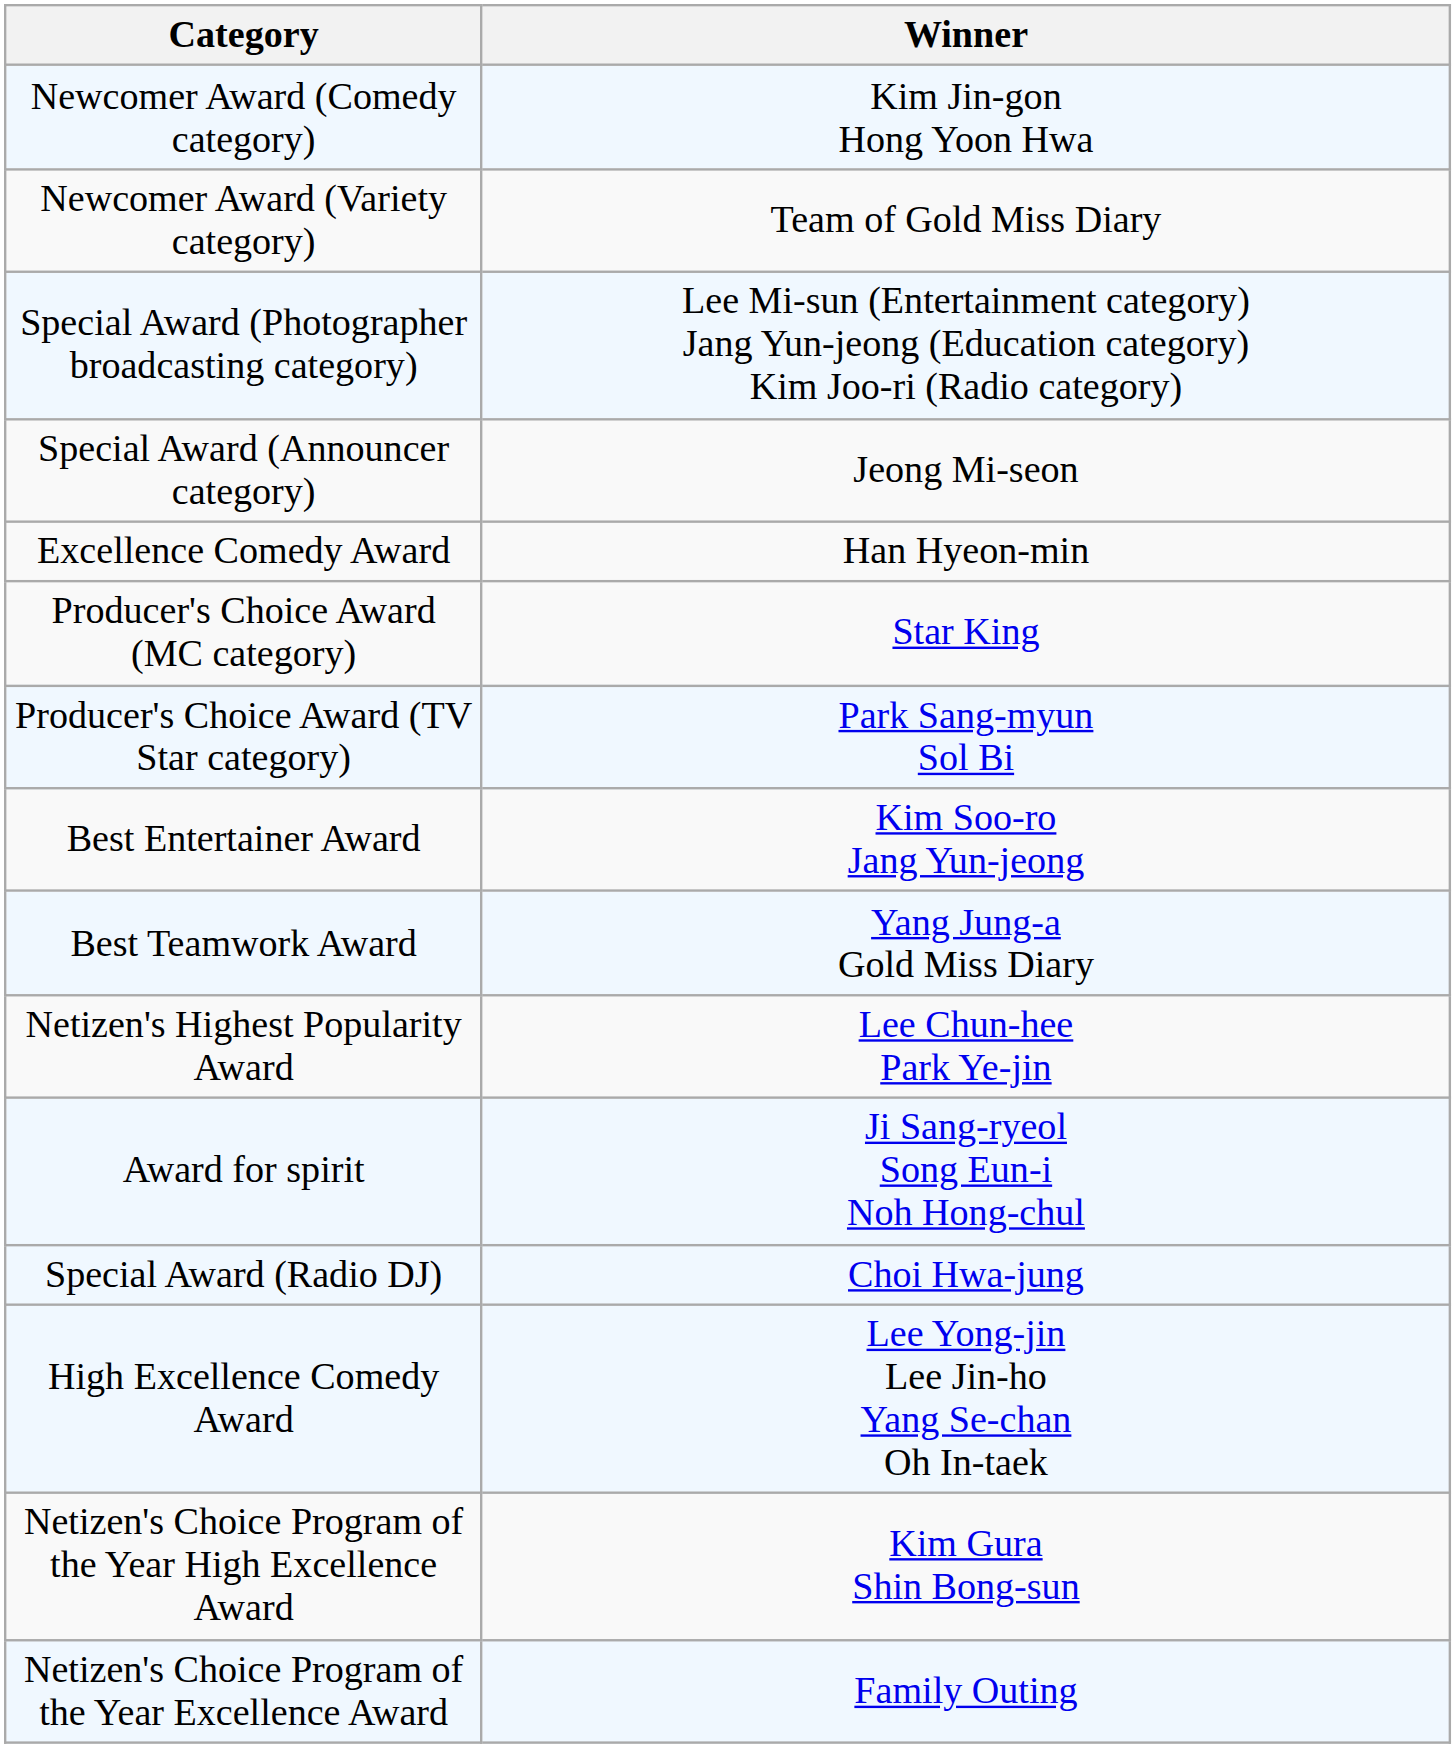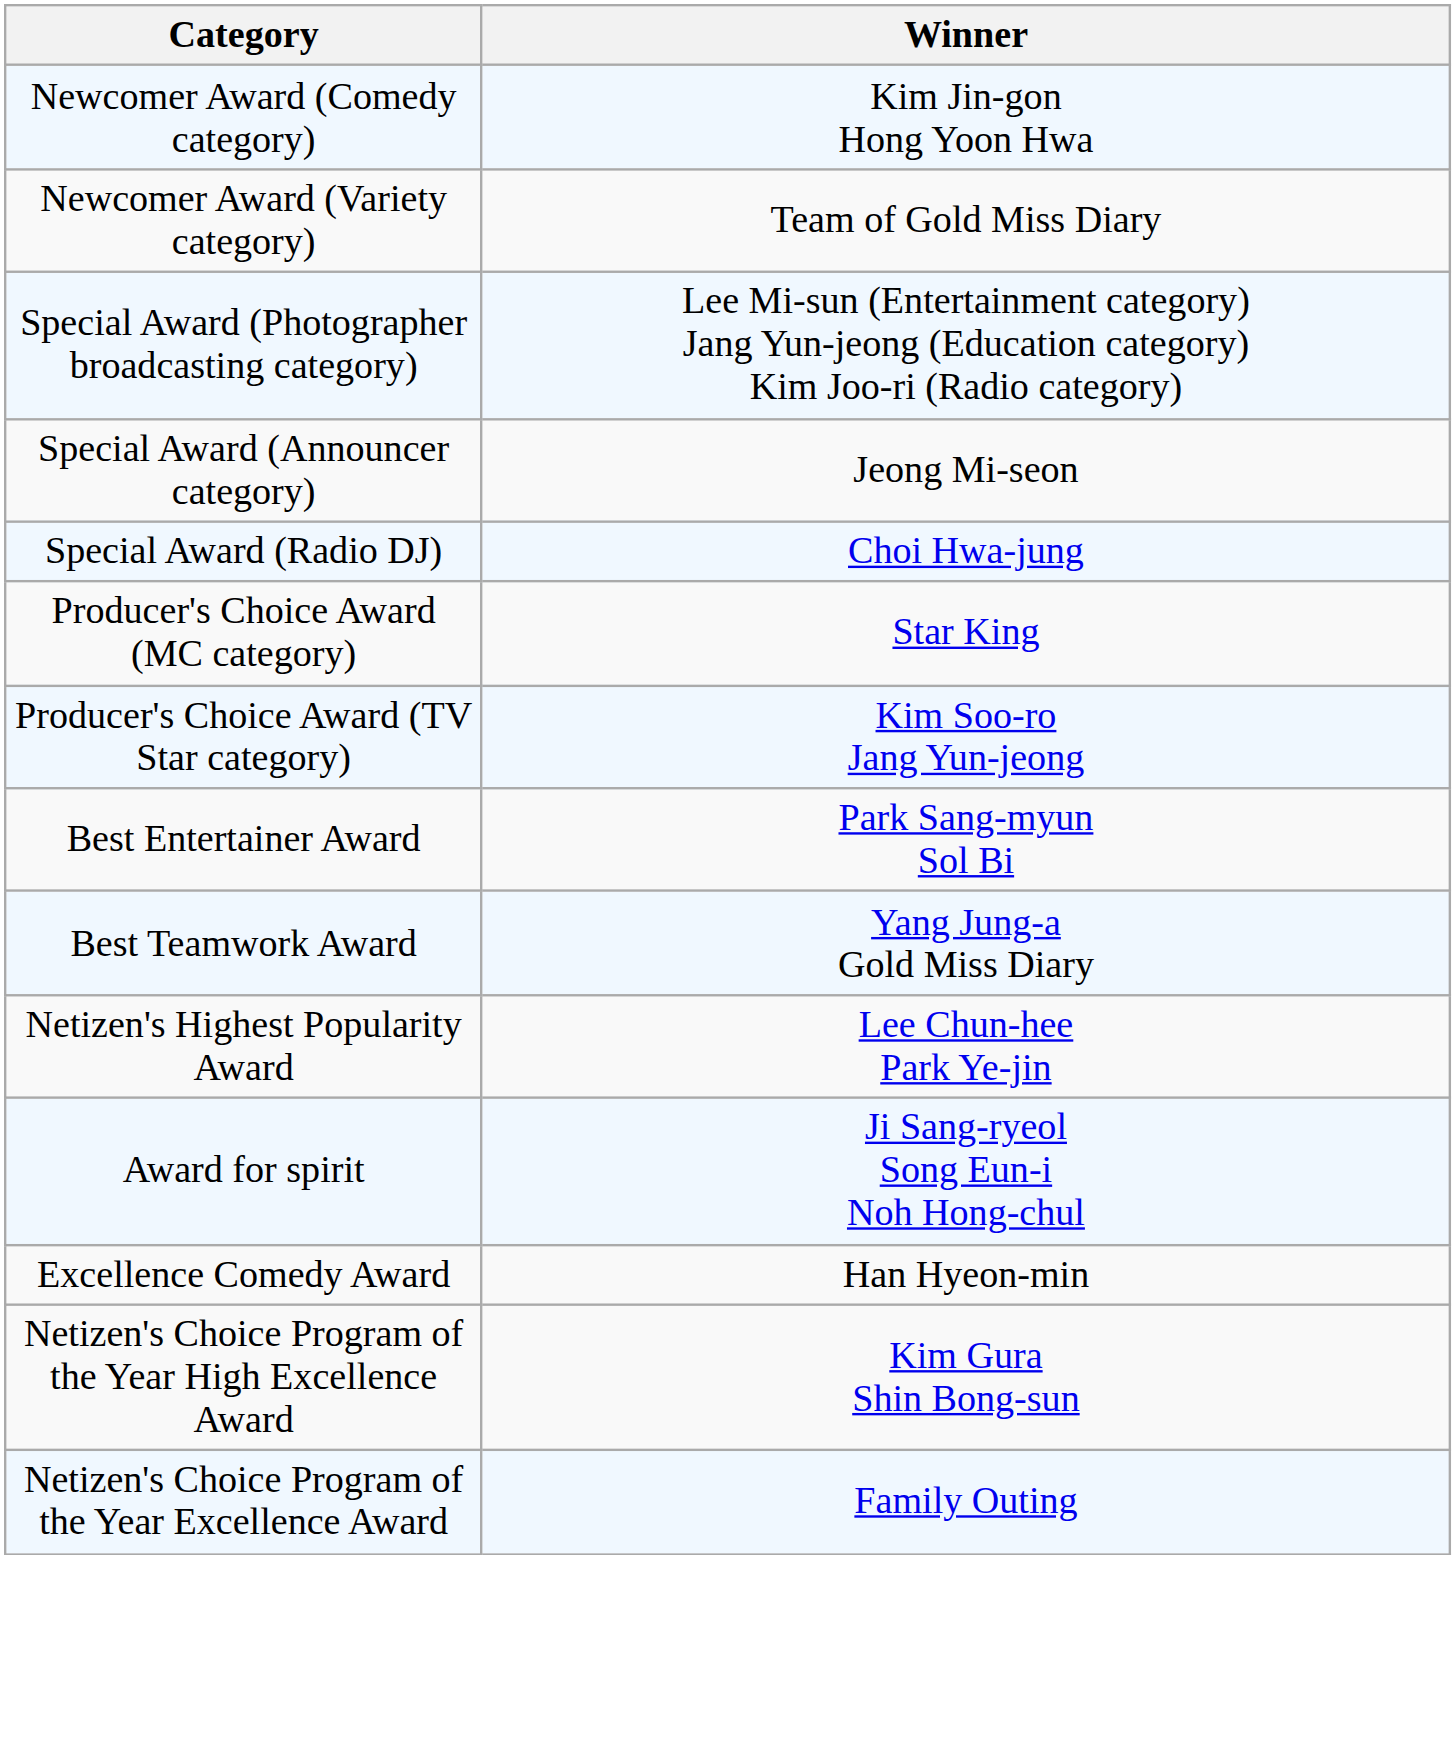rows swapped: Special Award (Radio DJ) <-> Excellence Comedy Award
Producer's Choice Award (TV Star category) | Winner: Park Sang-myun Sol Bi -> Kim Soo-ro Jang Yun-jeong
Best Entertainer Award | Winner: Kim Soo-ro Jang Yun-jeong -> Park Sang-myun Sol Bi
- row: High Excellence Comedy Award | Lee Yong-jin Lee Jin-ho Yang Se-chan Oh In-taek
